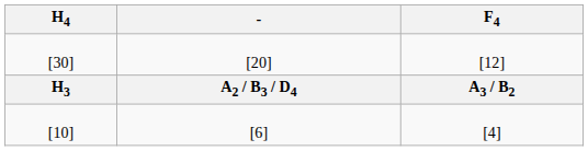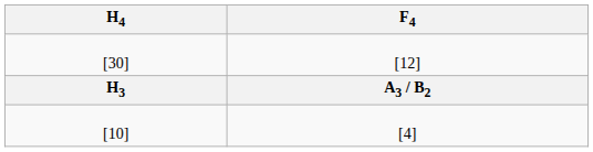- column: - | [20] | A2 / B3 / D4 | [6]
